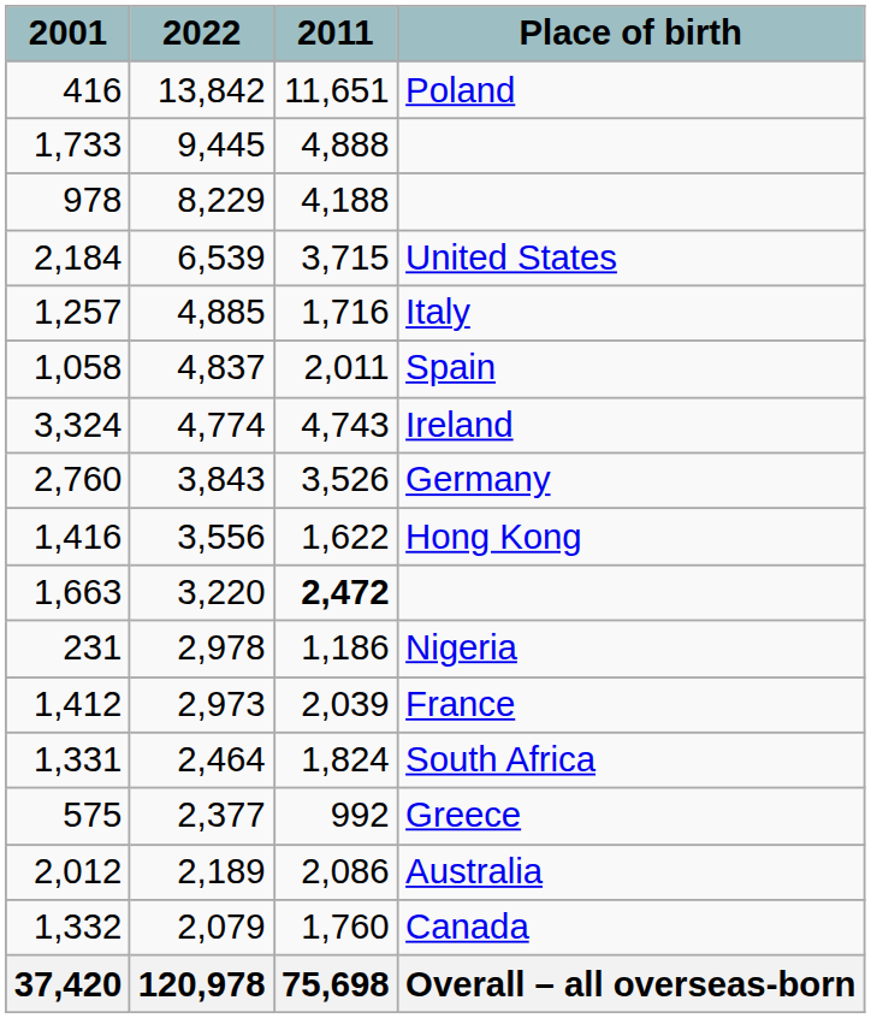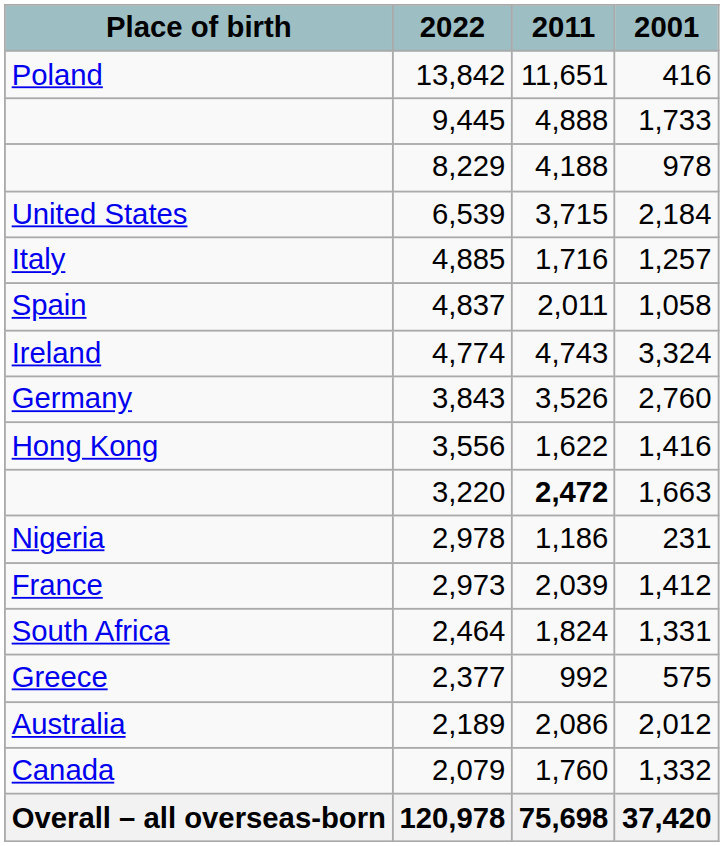columns swapped: Place of birth <-> 2001
